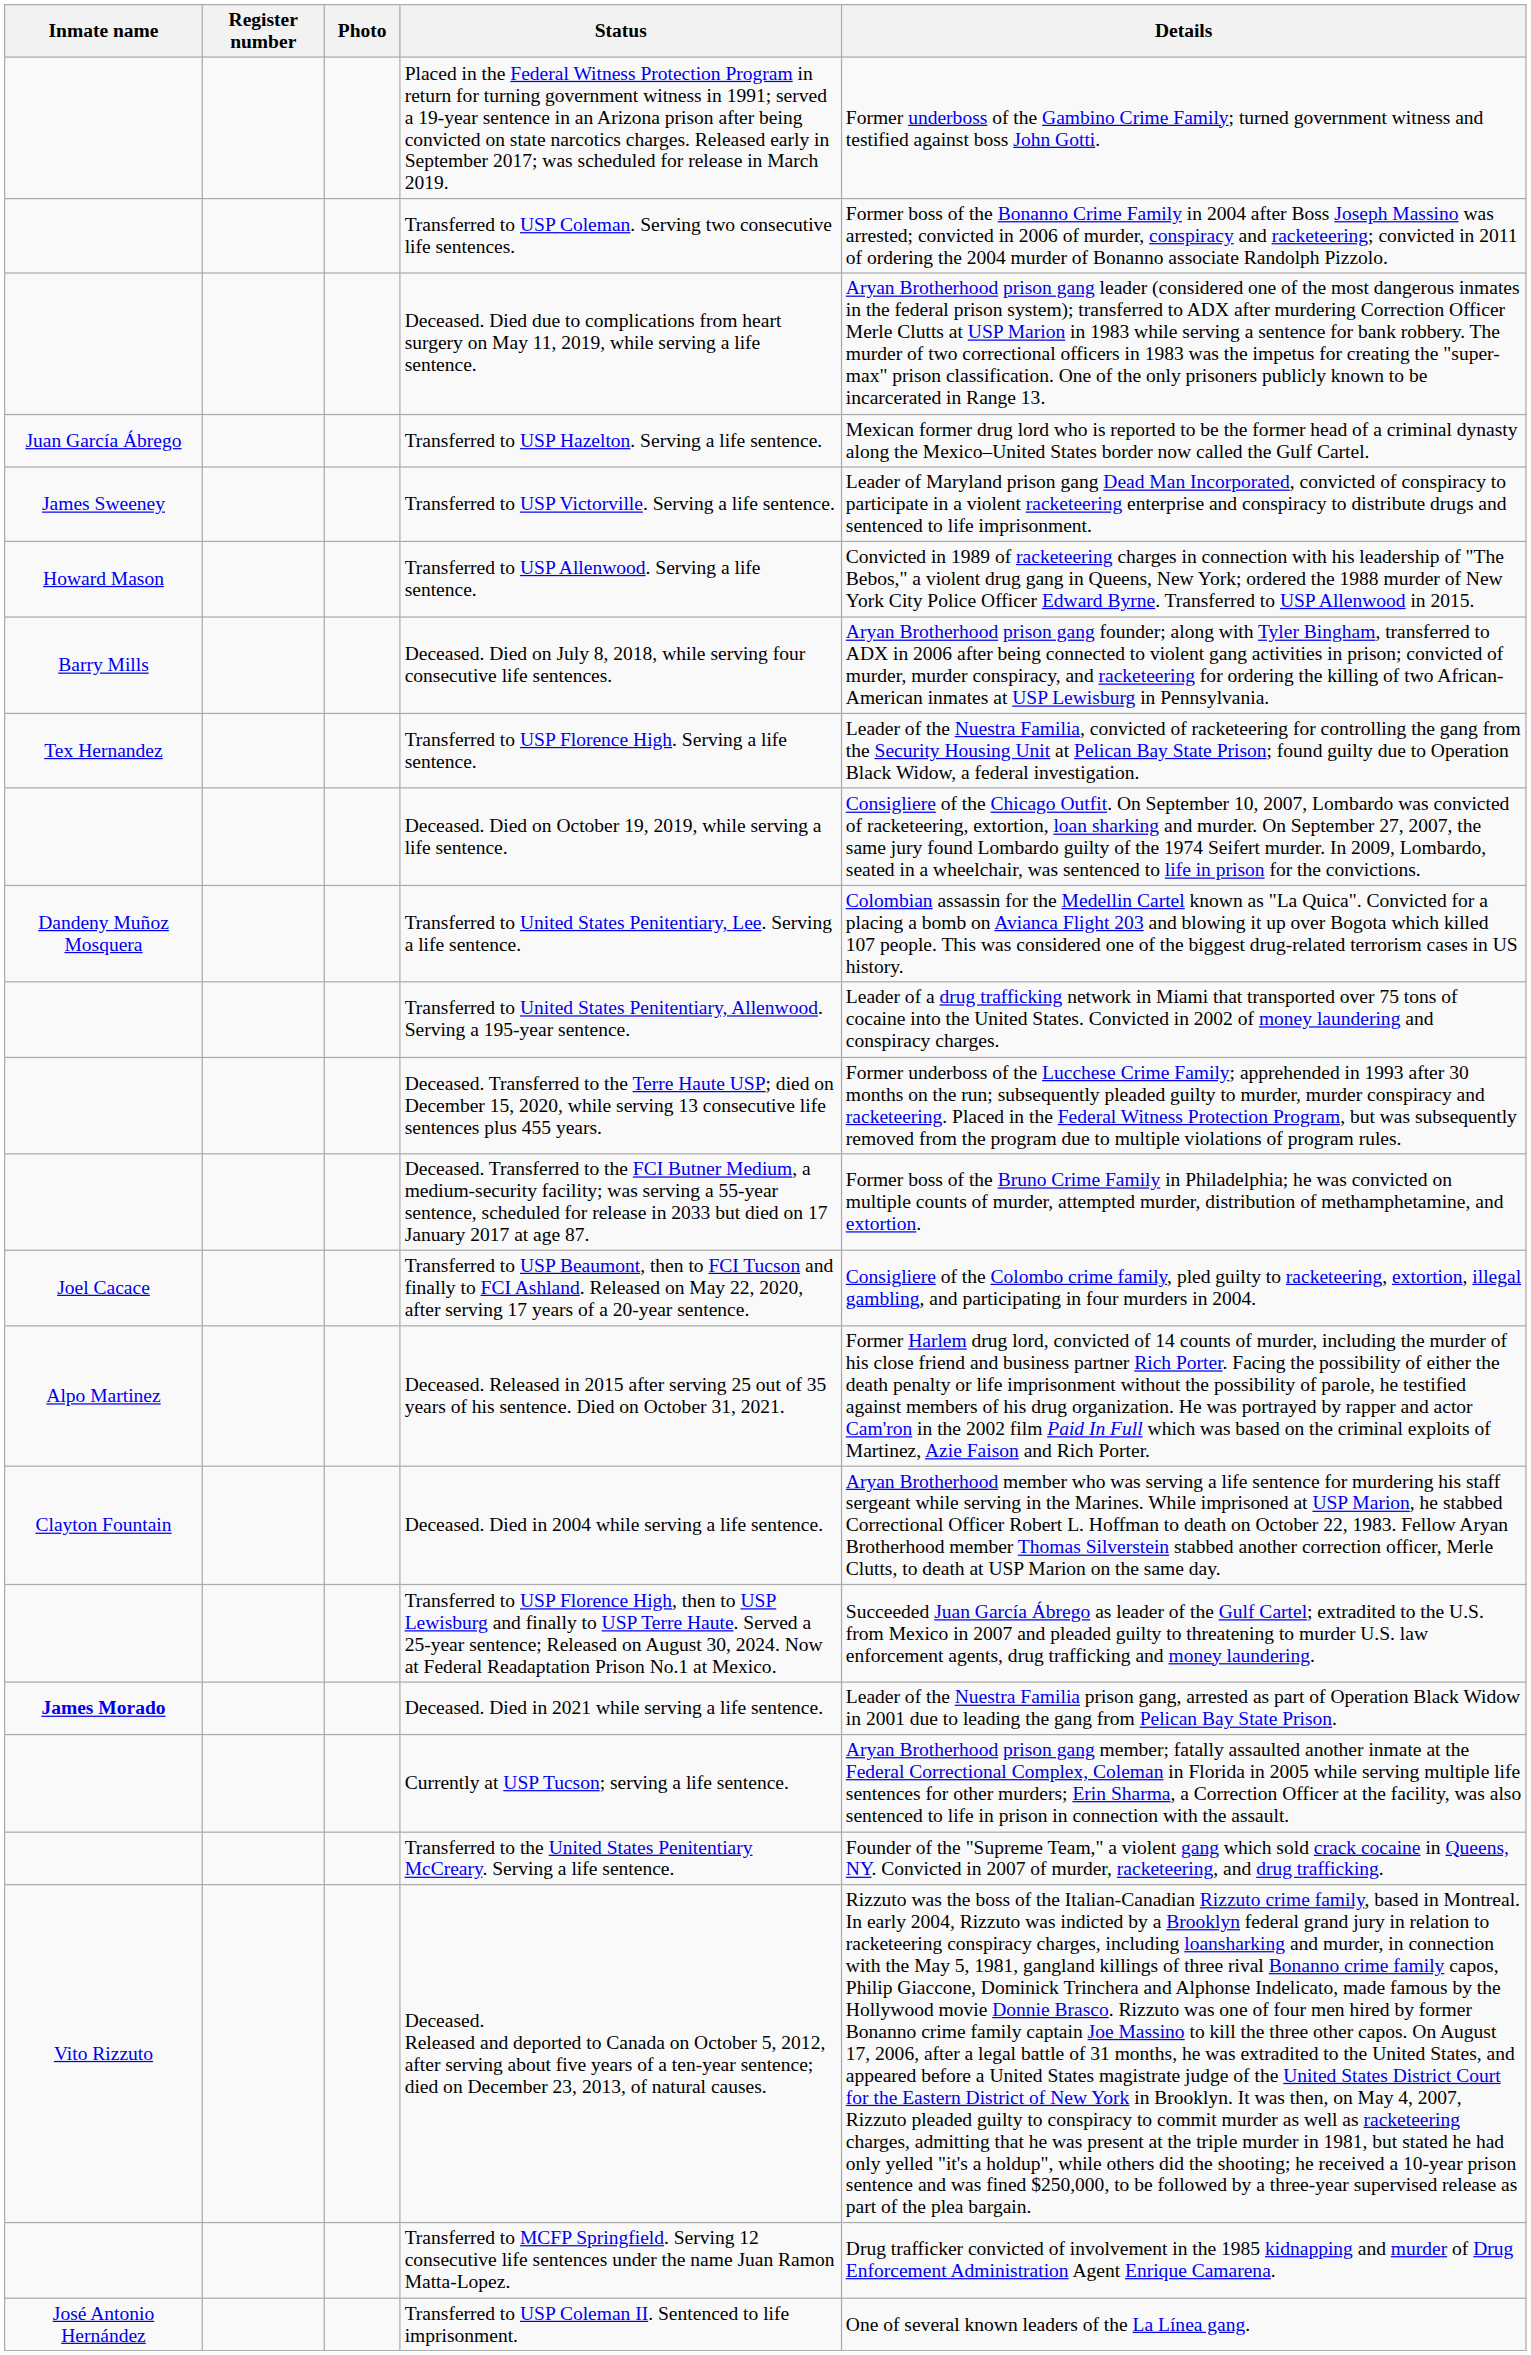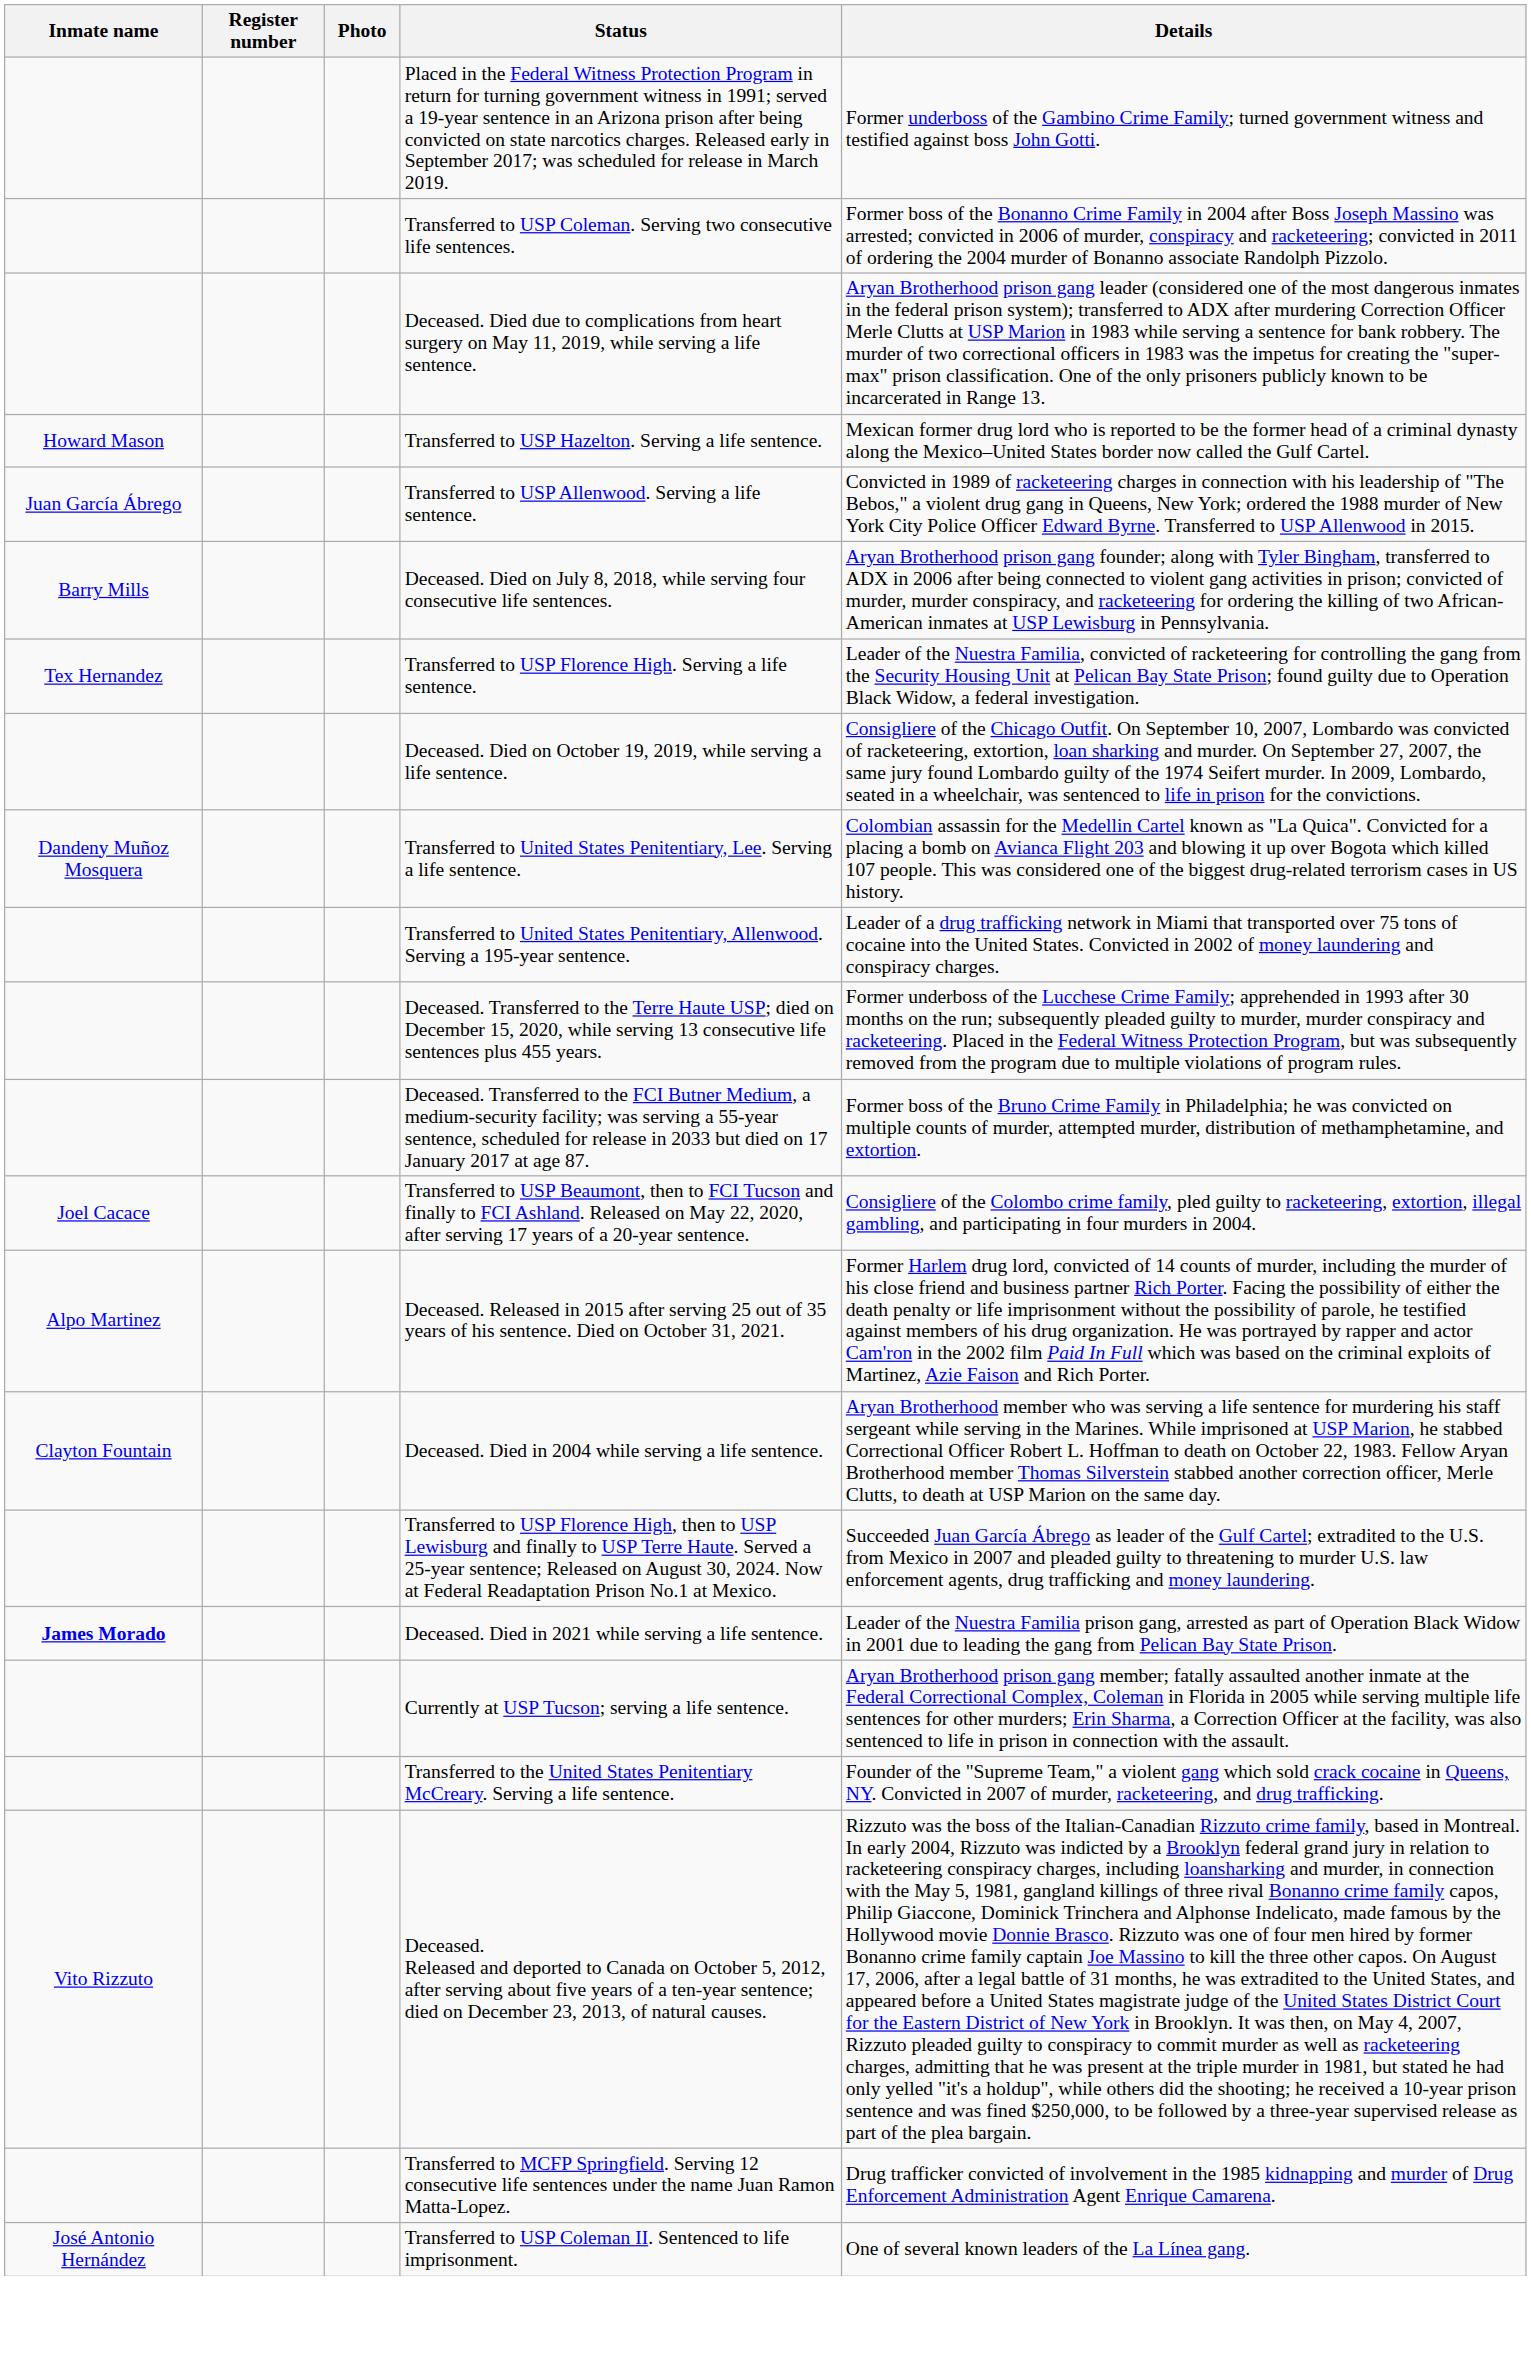Transferred to USP Hazelton. Serving a life sentence. | Inmate name: Juan García Ábrego -> Howard Mason
- row: James Sweeney | Transferred to USP Victorville. Serving a life sentence. | Leader of Maryland prison gang Dead Man Incorporated, convicted of conspiracy to participate in a violent racketeering enterprise and conspiracy to distribute drugs and sentenced to life imprisonment.
Transferred to USP Allenwood. Serving a life sentence. | Inmate name: Howard Mason -> Juan García Ábrego
